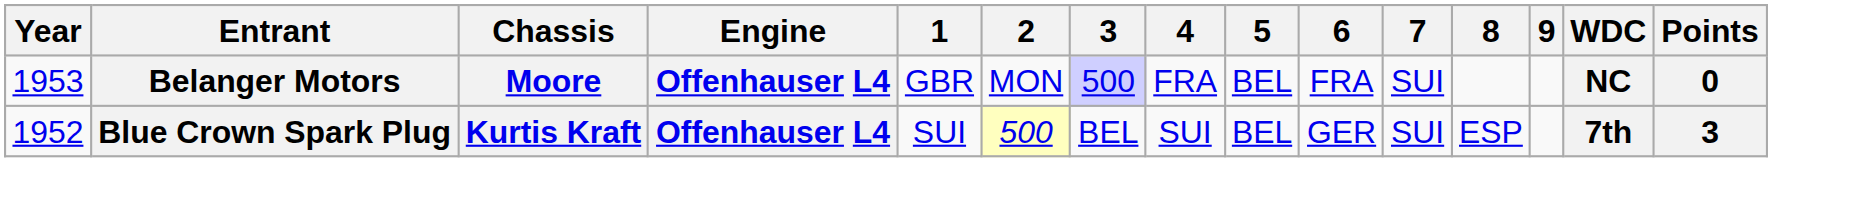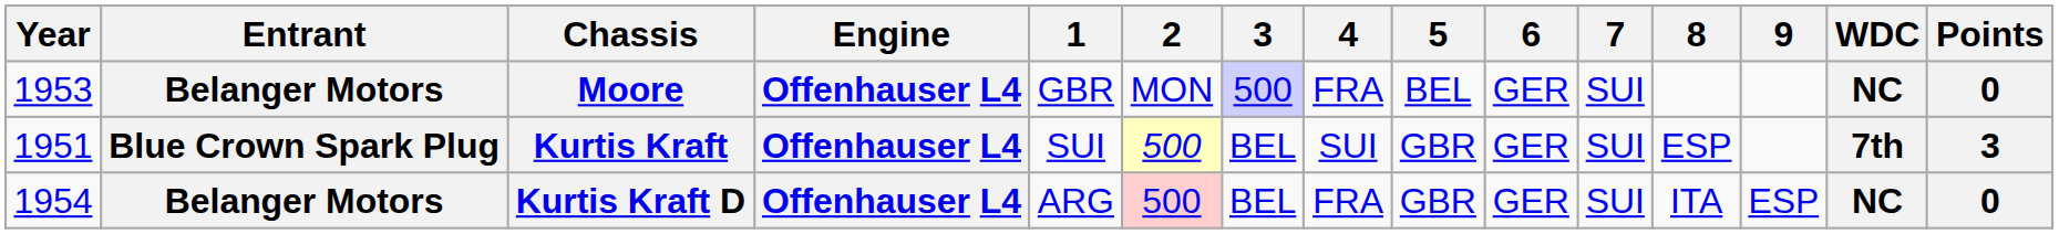Moore | 6: FRA -> GER
Kurtis Kraft | Year: 1952 -> 1951
Kurtis Kraft | 5: BEL -> GBR
+ row: 1954 | Belanger Motors | Kurtis Kraft D | Offenhauser L4 | ARG | 500 | BEL | FRA | GBR | GER | SUI | ITA | ESP | NC | 0
